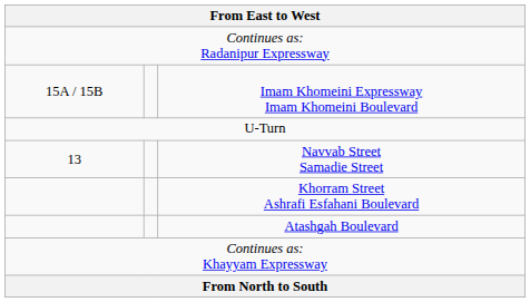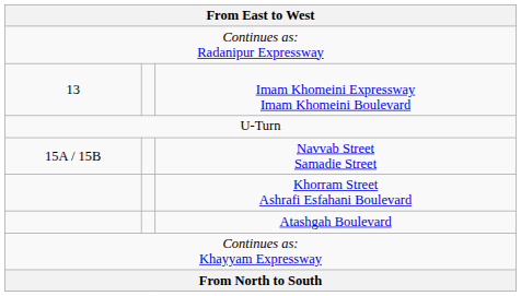Imam Khomeini Expressway Imam Khomeini Boulevard | column 1: 15A / 15B -> 13
Navvab Street Samadie Street | column 1: 13 -> 15A / 15B
